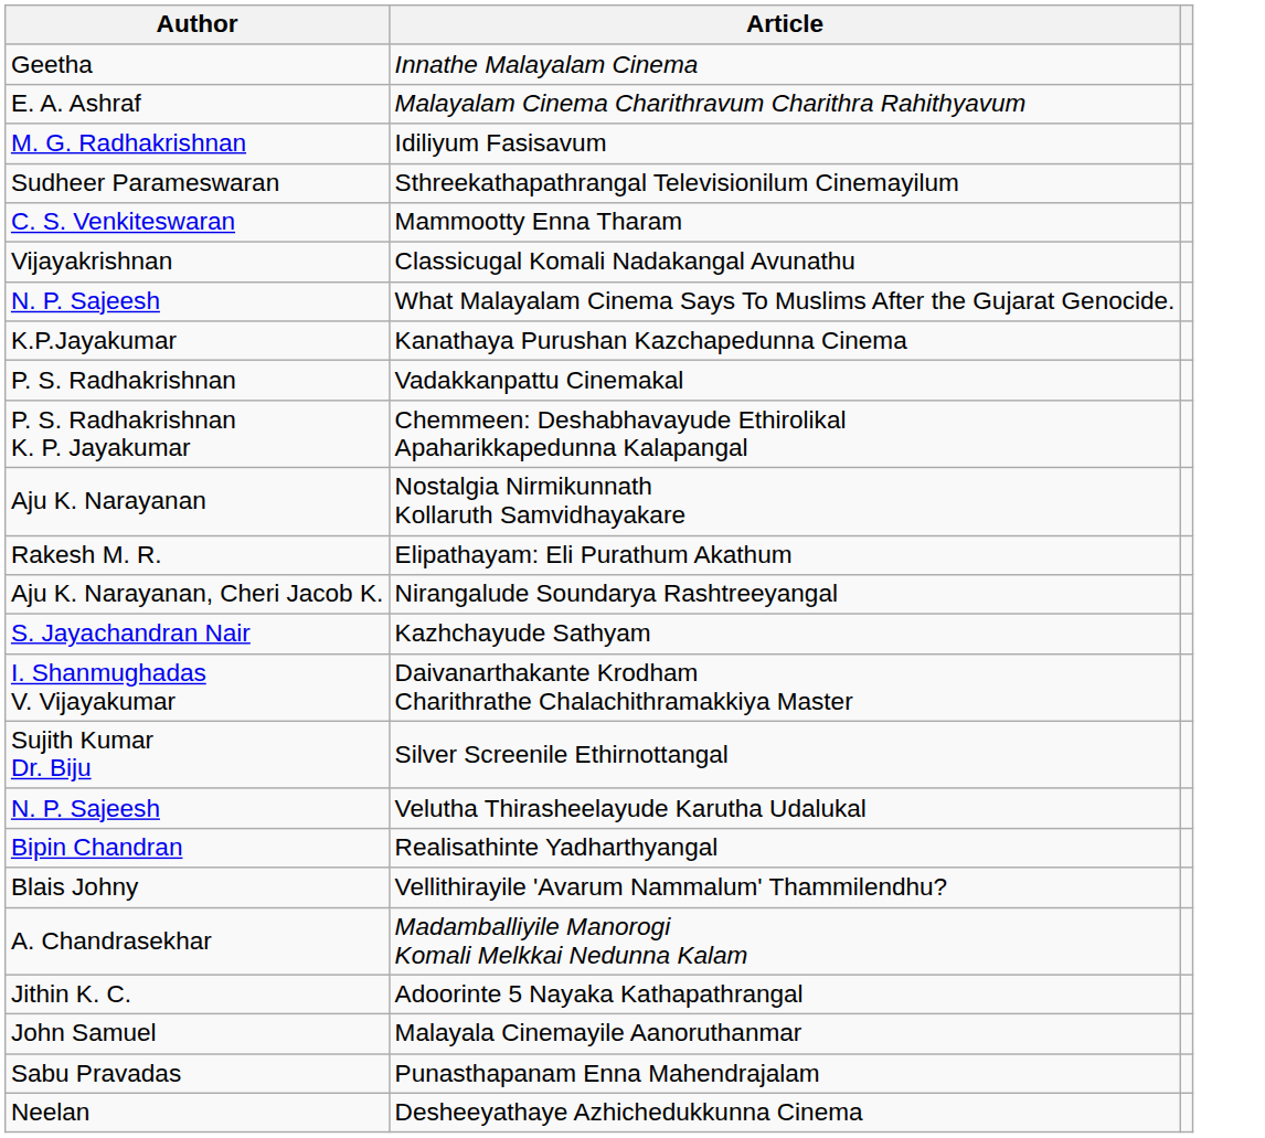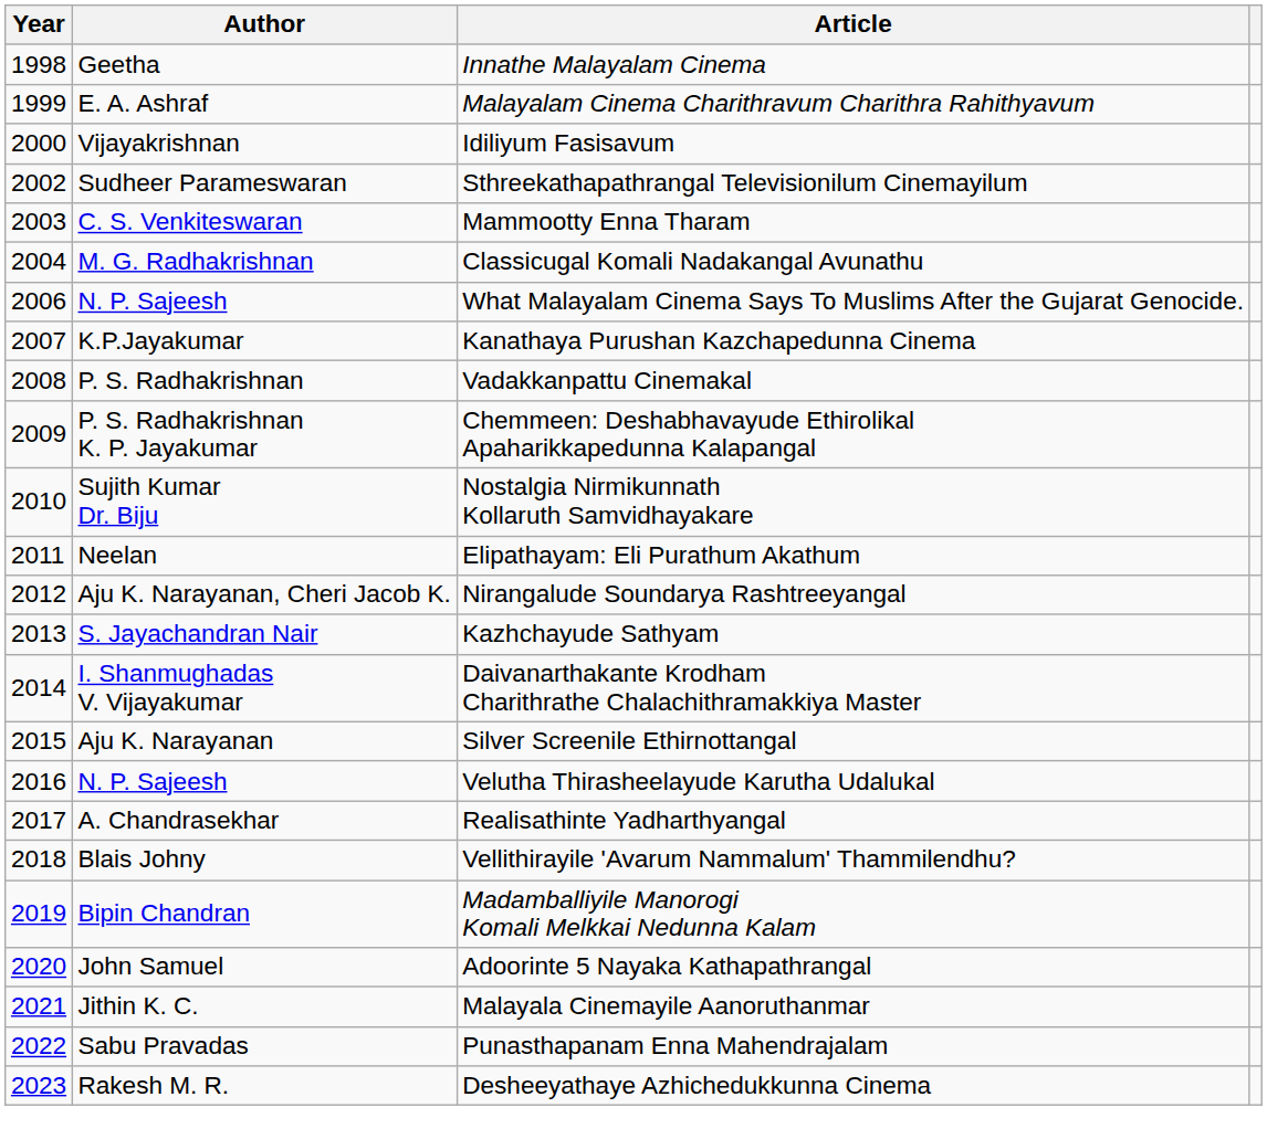+ column: Year | 1998 | 1999 | 2000 | 2002 | 2003 | 2004 | 2006 | 2007 | 2008 | 2009 | 2010 | 2011 | 2012 | 2013 | 2014 | 2015 | 2016 | 2017 | 2018 | 2019 | 2020 | 2021 | 2022 | 2023
Idiliyum Fasisavum | Author: M. G. Radhakrishnan -> Vijayakrishnan
Classicugal Komali Nadakangal Avunathu | Author: Vijayakrishnan -> M. G. Radhakrishnan
Nostalgia Nirmikunnath Kollaruth Samvidhayakare | Author: Aju K. Narayanan -> Sujith Kumar Dr. Biju
Elipathayam: Eli Purathum Akathum | Author: Rakesh M. R. -> Neelan
Silver Screenile Ethirnottangal | Author: Sujith Kumar Dr. Biju -> Aju K. Narayanan
Realisathinte Yadharthyangal | Author: Bipin Chandran -> A. Chandrasekhar
Madamballiyile Manorogi Komali Melkkai Nedunna Kalam | Author: A. Chandrasekhar -> Bipin Chandran
Adoorinte 5 Nayaka Kathapathrangal | Author: Jithin K. C. -> John Samuel
Malayala Cinemayile Aanoruthanmar | Author: John Samuel -> Jithin K. C.
Desheeyathaye Azhichedukkunna Cinema | Author: Neelan -> Rakesh M. R.
